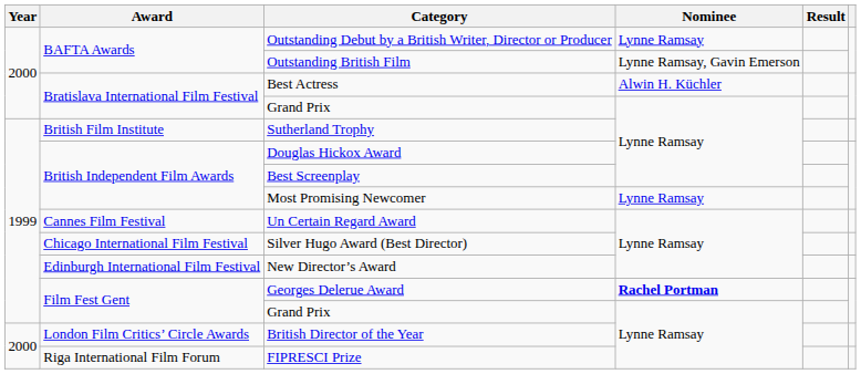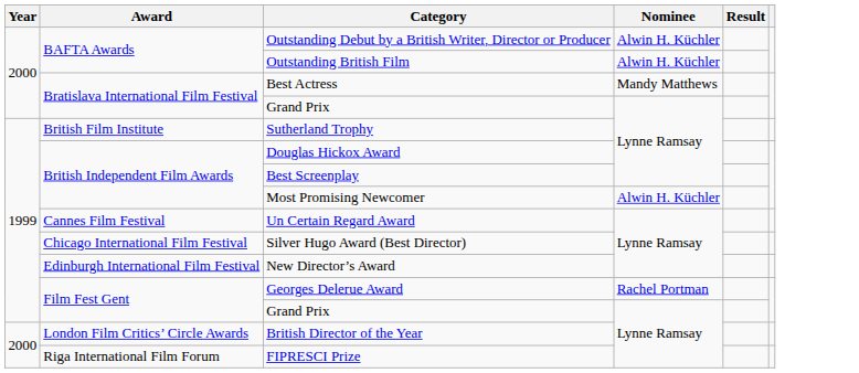Outstanding Debut by a British Writer, Director or Producer | Nominee: Lynne Ramsay -> Alwin H. Küchler
Outstanding British Film | Nominee: Lynne Ramsay, Gavin Emerson -> Alwin H. Küchler
Best Actress | Nominee: Alwin H. Küchler -> Mandy Matthews
Most Promising Newcomer | Nominee: Lynne Ramsay -> Alwin H. Küchler
Georges Delerue Award | Nominee: bold -> normal
